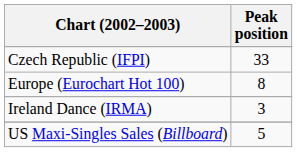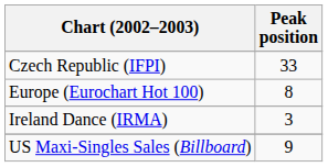US Maxi-Singles Sales (Billboard) | Peak position: 5 -> 9
